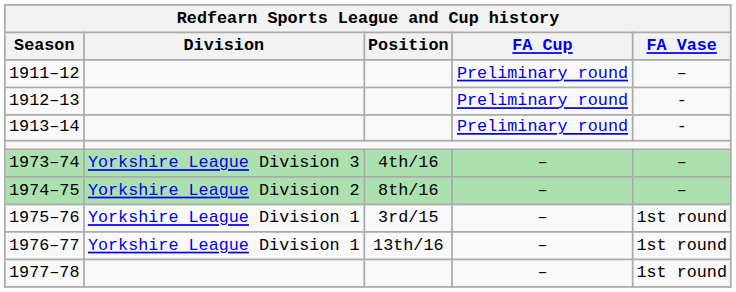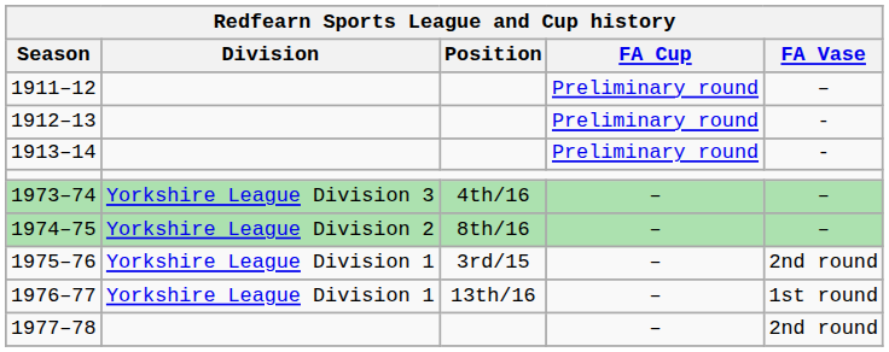1975–76 | FA Vase: 1st round -> 2nd round
1977–78 | FA Vase: 1st round -> 2nd round
